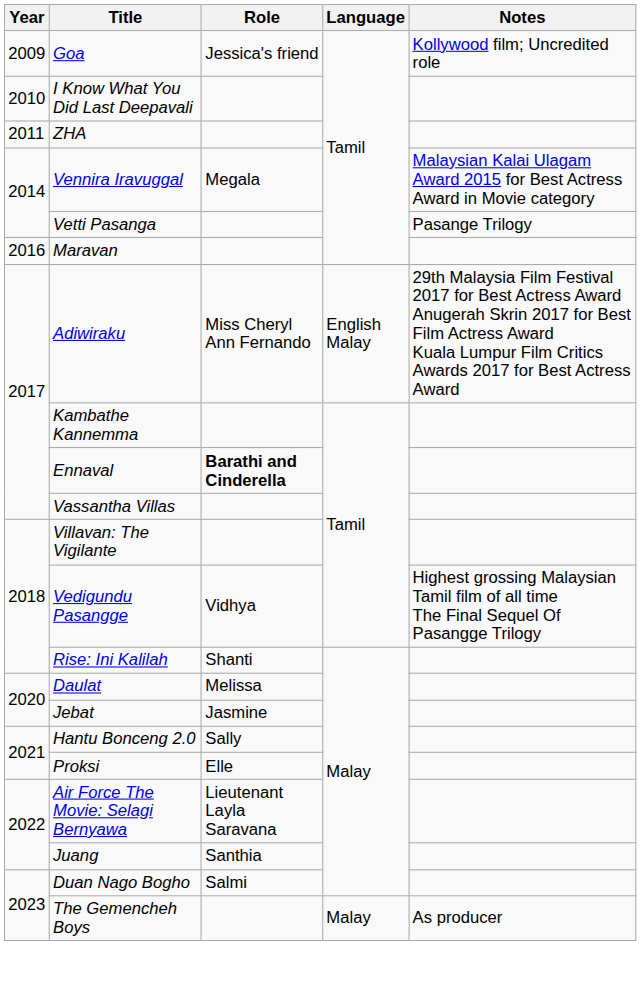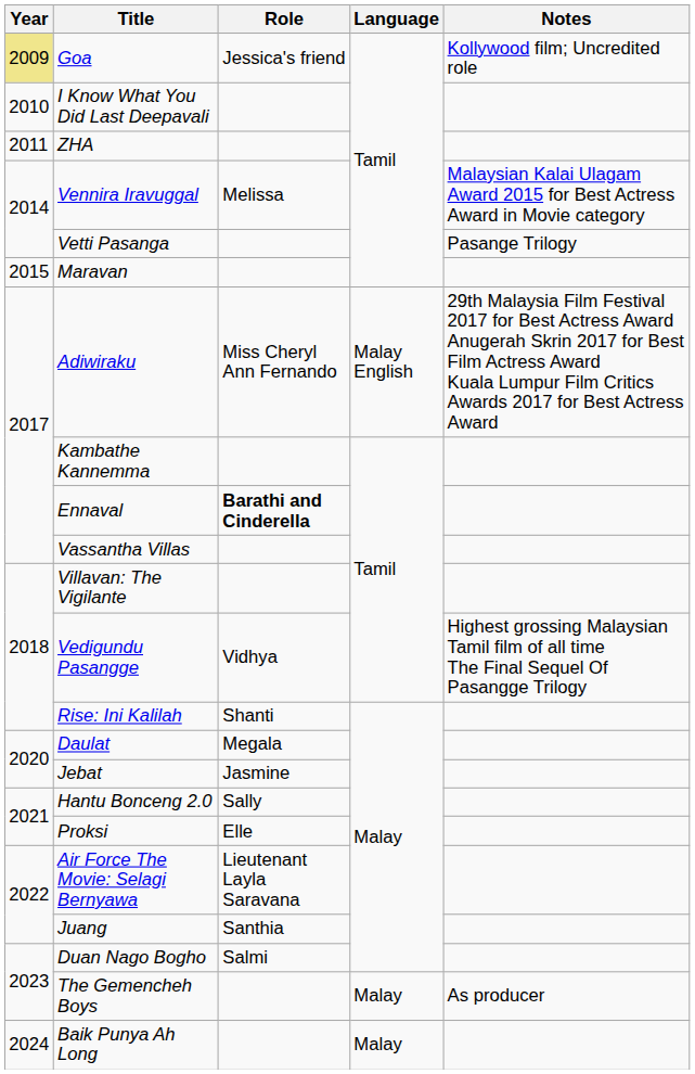Goa | Year: no background -> khaki background
Vennira Iravuggal | Role: Megala -> Melissa
Maravan | Year: 2016 -> 2015
Adiwiraku | Language: English Malay -> Malay English
Daulat | Role: Melissa -> Megala
+ row: 2024 | Baik Punya Ah Long | Malay
